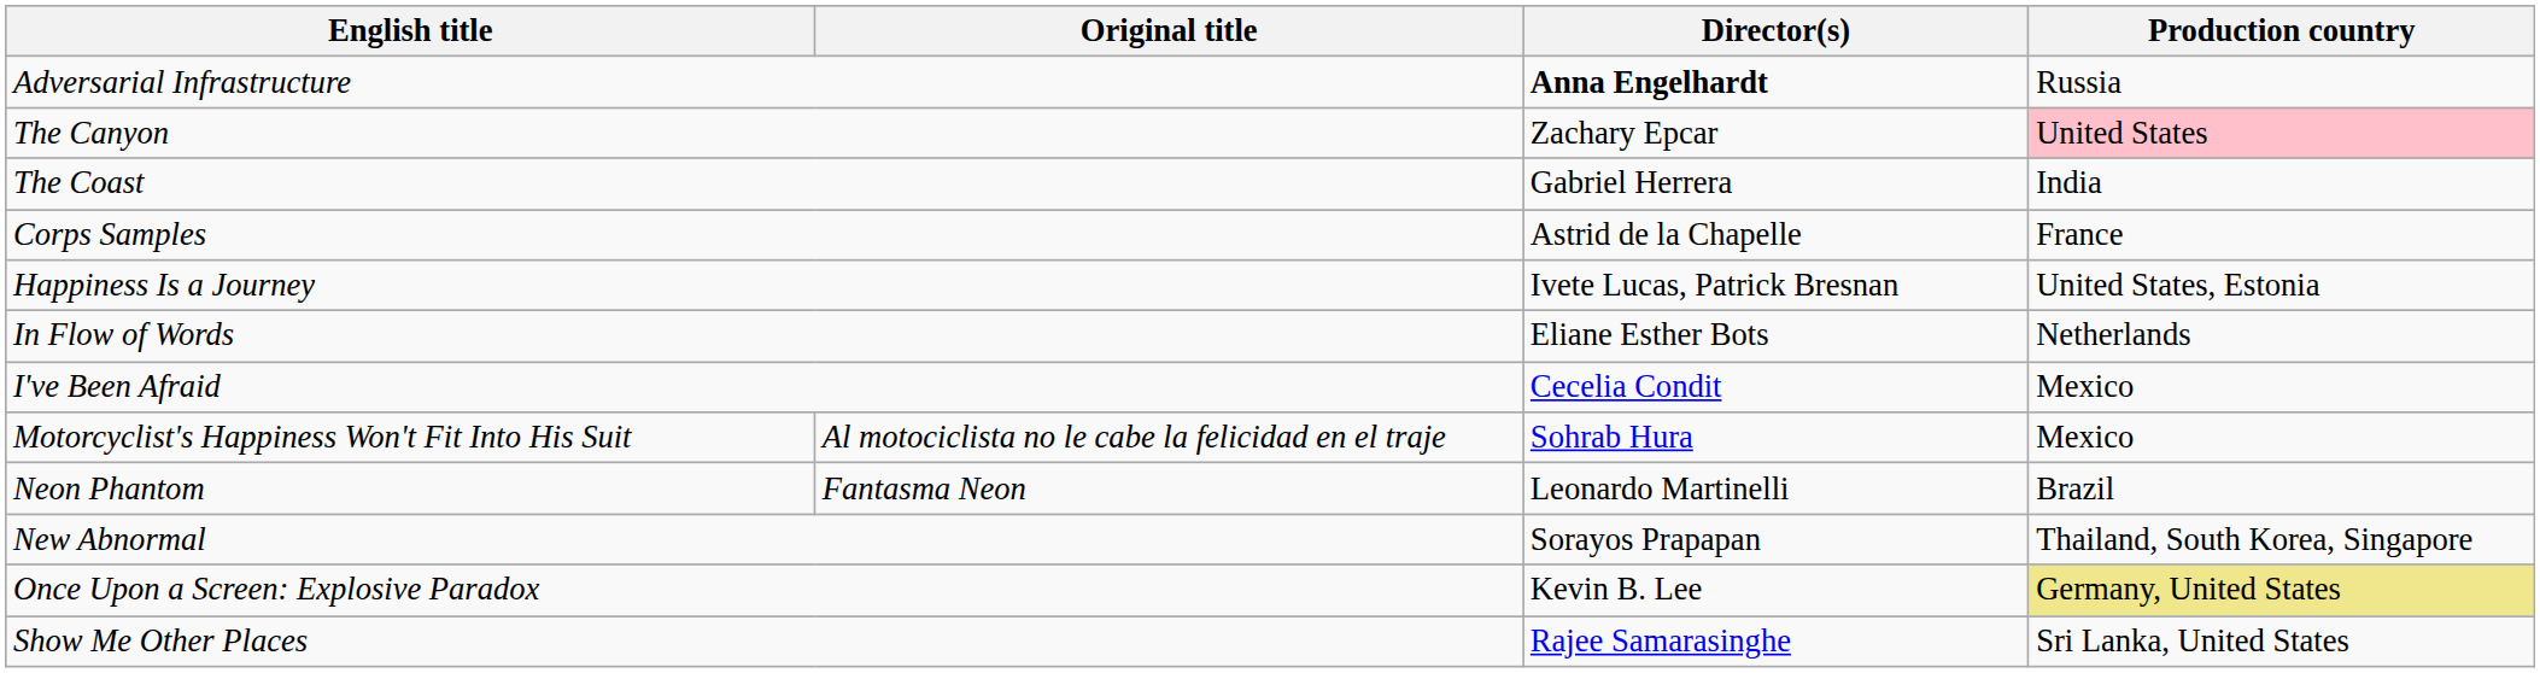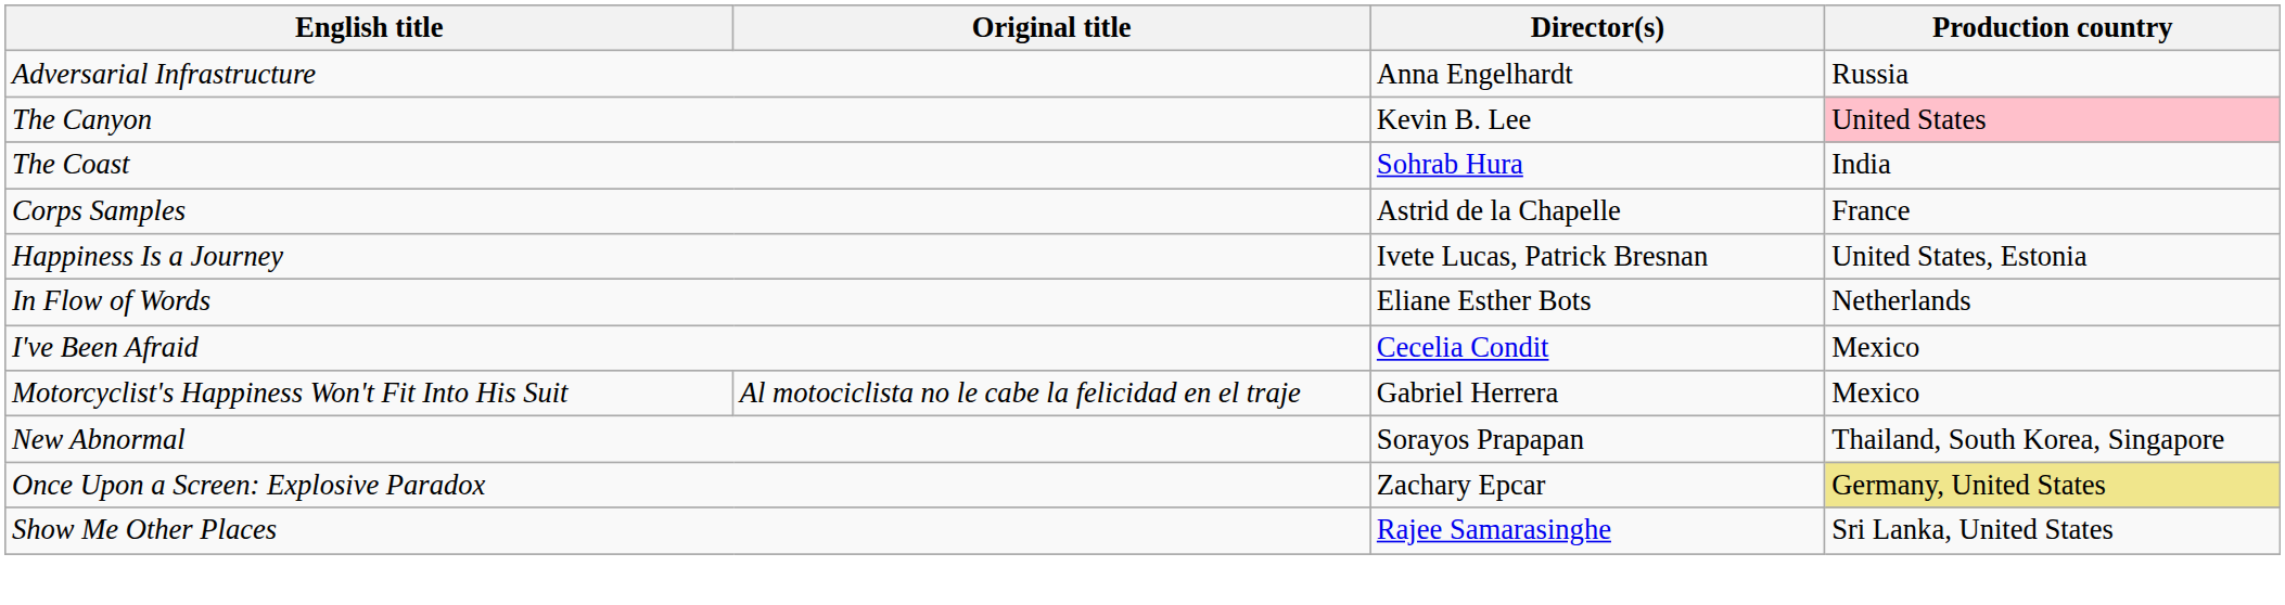Adversarial Infrastructure | Director(s): bold -> normal
The Canyon | Director(s): Zachary Epcar -> Kevin B. Lee
The Coast | Director(s): Gabriel Herrera -> Sohrab Hura
Motorcyclist's Happiness Won't Fit Into His Suit | Director(s): Sohrab Hura -> Gabriel Herrera
- row: Neon Phantom | Fantasma Neon | Leonardo Martinelli | Brazil
Once Upon a Screen: Explosive Paradox | Director(s): Kevin B. Lee -> Zachary Epcar
